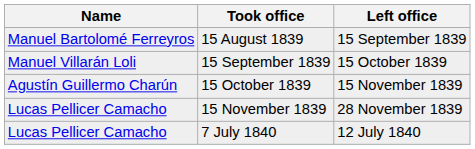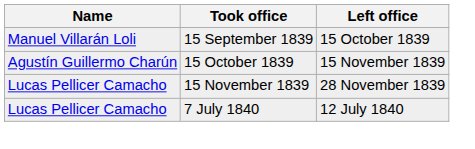- row: Manuel Bartolomé Ferreyros | 15 August 1839 | 15 September 1839
